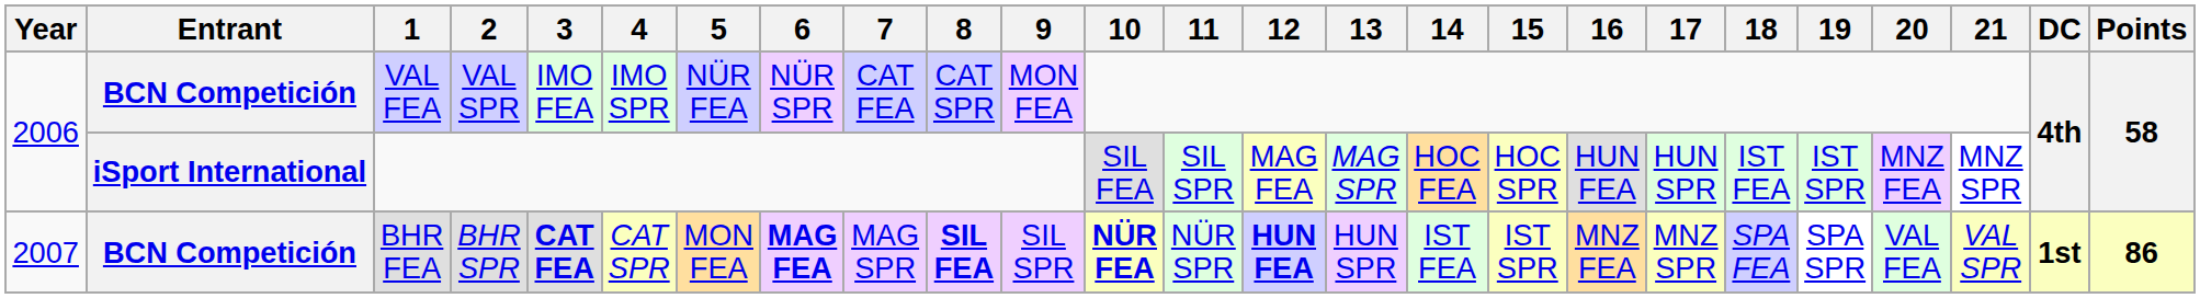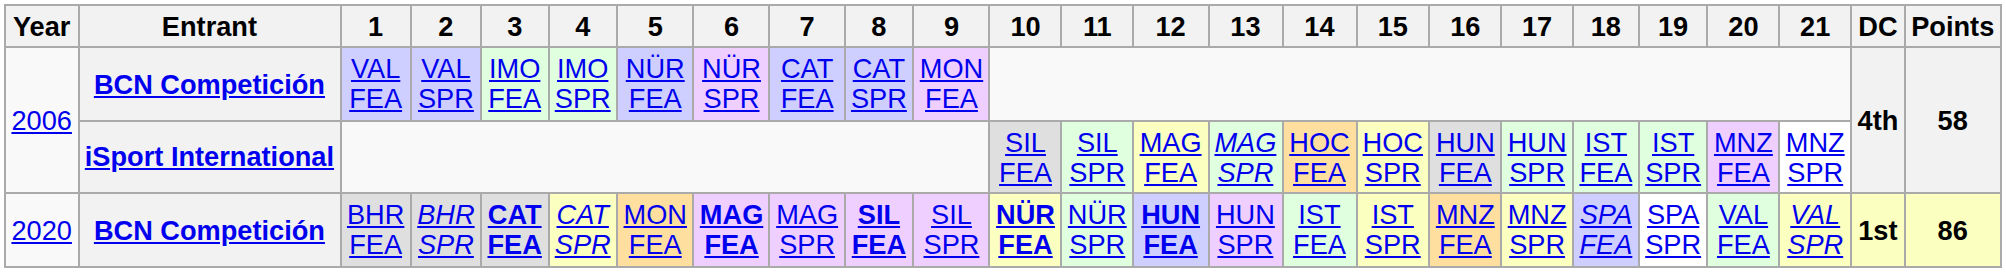BHR FEA | Year: 2007 -> 2020
